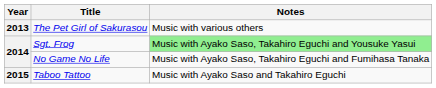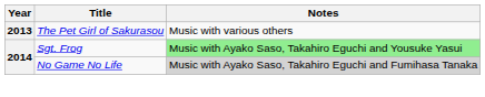No Game No Life | Notes: no background -> lightgrey background
- row: 2015 | Taboo Tattoo | Music with Ayako Saso and Takahiro Eguchi
